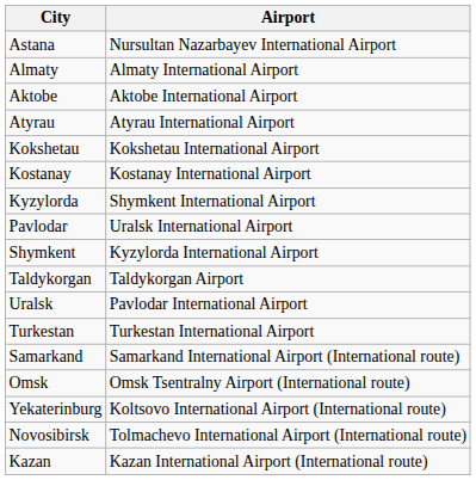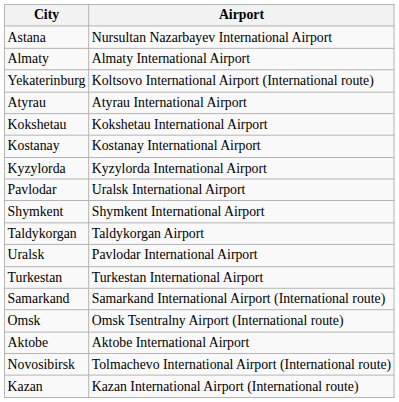rows swapped: Aktobe <-> Yekaterinburg
Kyzylorda | Airport: Shymkent International Airport -> Kyzylorda International Airport
Shymkent | Airport: Kyzylorda International Airport -> Shymkent International Airport
